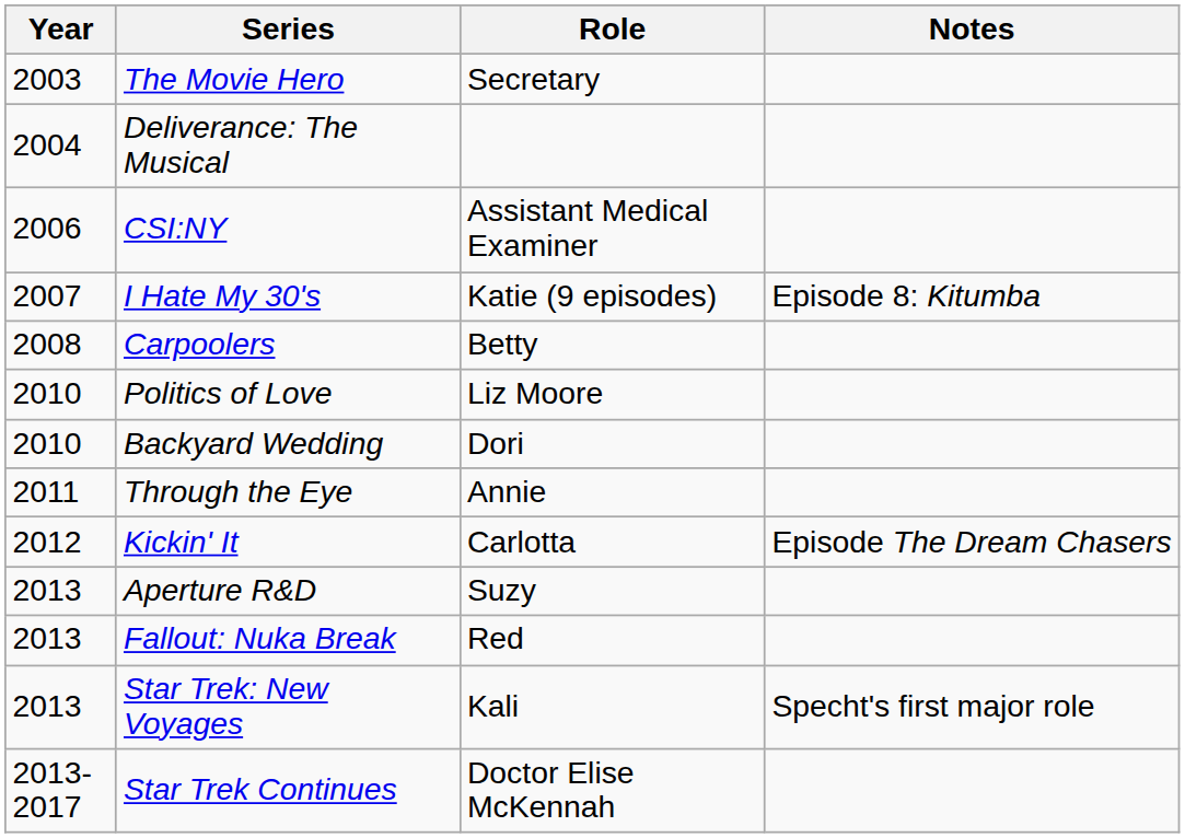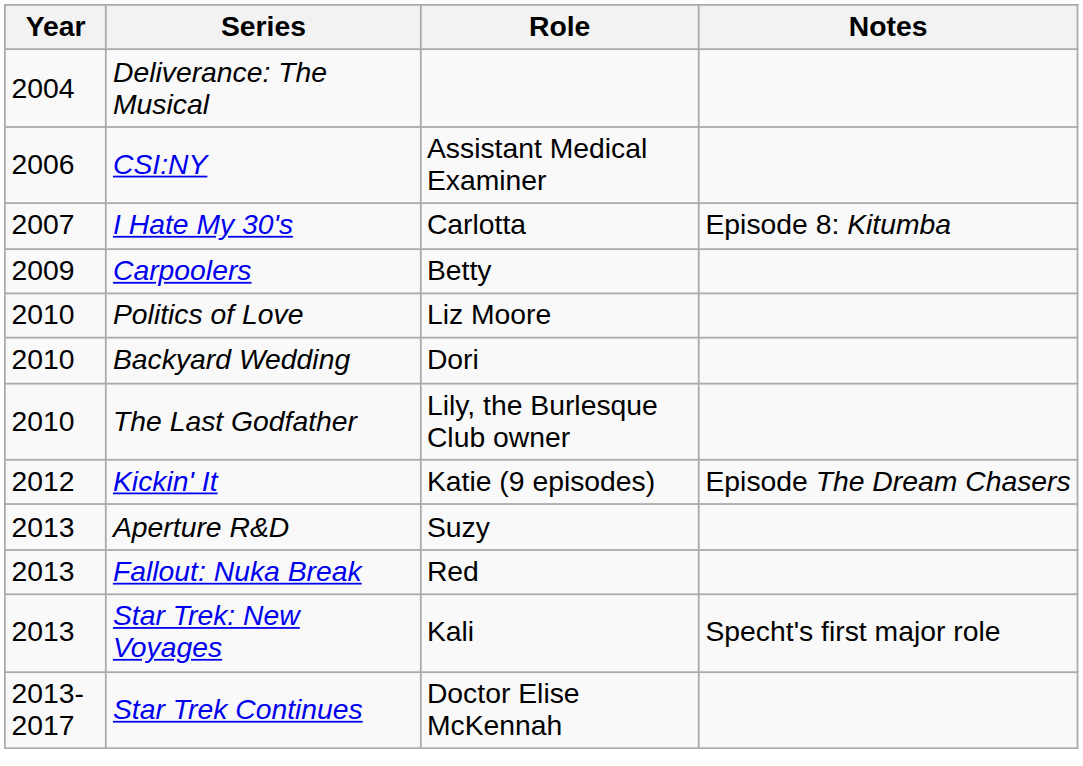- row: 2003 | The Movie Hero | Secretary
I Hate My 30's | Role: Katie (9 episodes) -> Carlotta
Carpoolers | Year: 2008 -> 2009
+ row: 2010 | The Last Godfather | Lily, the Burlesque Club owner
- row: 2011 | Through the Eye | Annie
Kickin' It | Role: Carlotta -> Katie (9 episodes)
